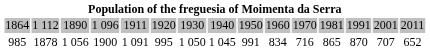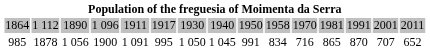1864 | column 6: 1920 -> 1917
1864 | column 10: 1960 -> 1958
